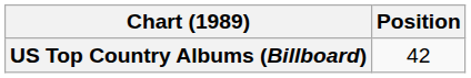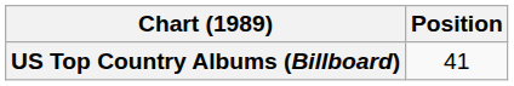US Top Country Albums (Billboard) | Position: 42 -> 41
